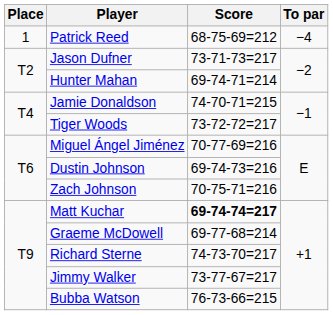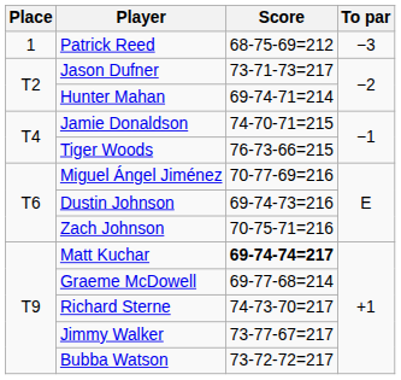Patrick Reed | To par: −4 -> −3
Tiger Woods | Score: 73-72-72=217 -> 76-73-66=215
Bubba Watson | Score: 76-73-66=215 -> 73-72-72=217
